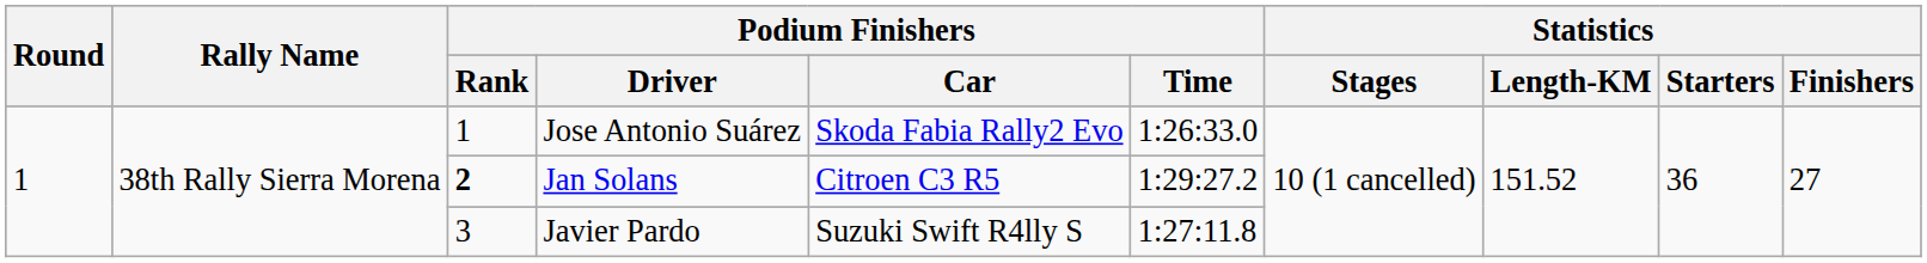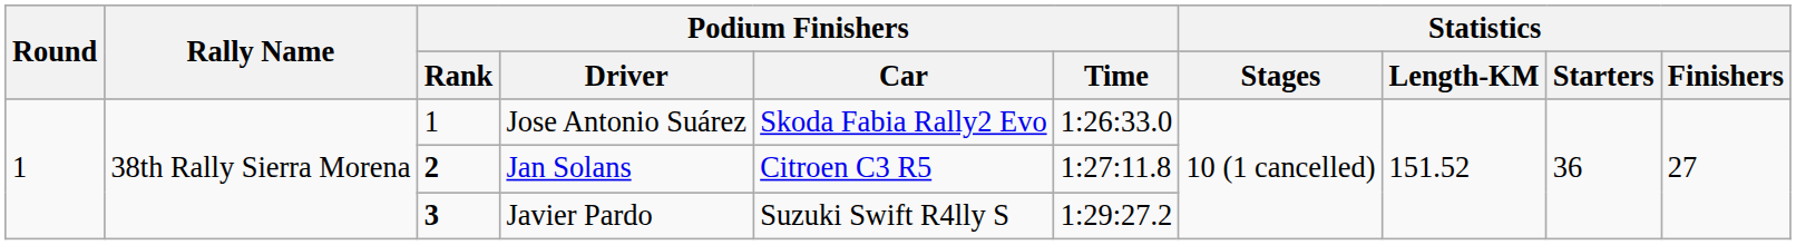Jan Solans | Podium Finishers / Time: 1:29:27.2 -> 1:27:11.8
Javier Pardo | Podium Finishers / Rank: normal -> bold
Javier Pardo | Podium Finishers / Time: 1:27:11.8 -> 1:29:27.2
